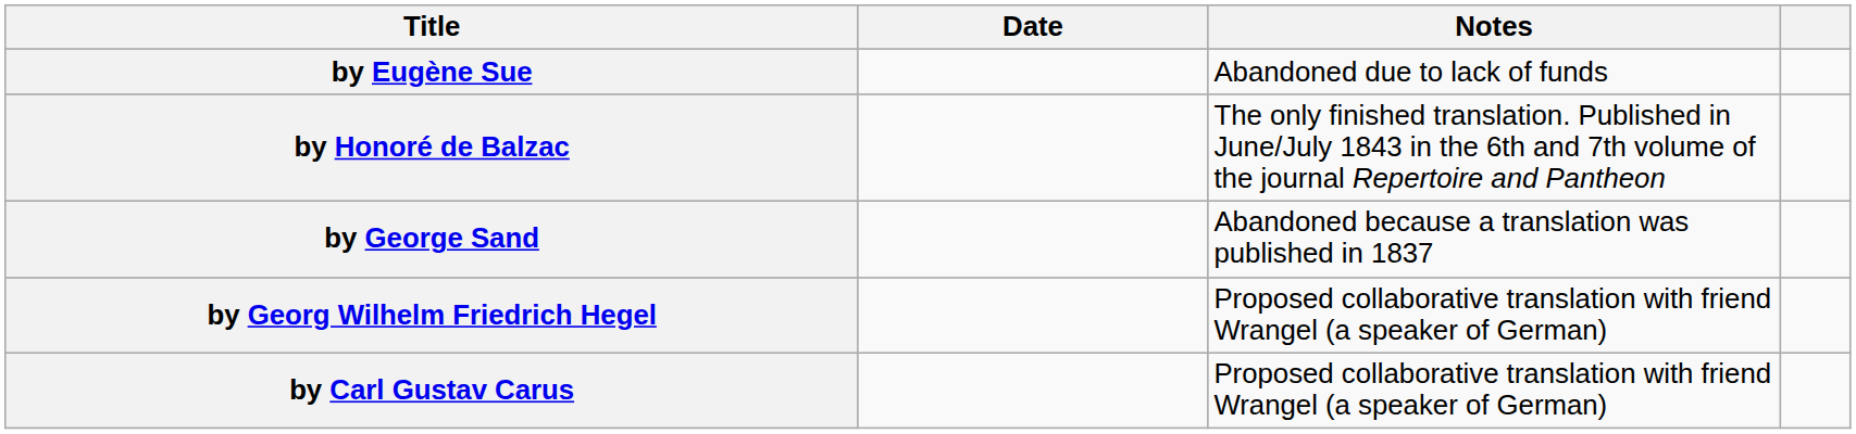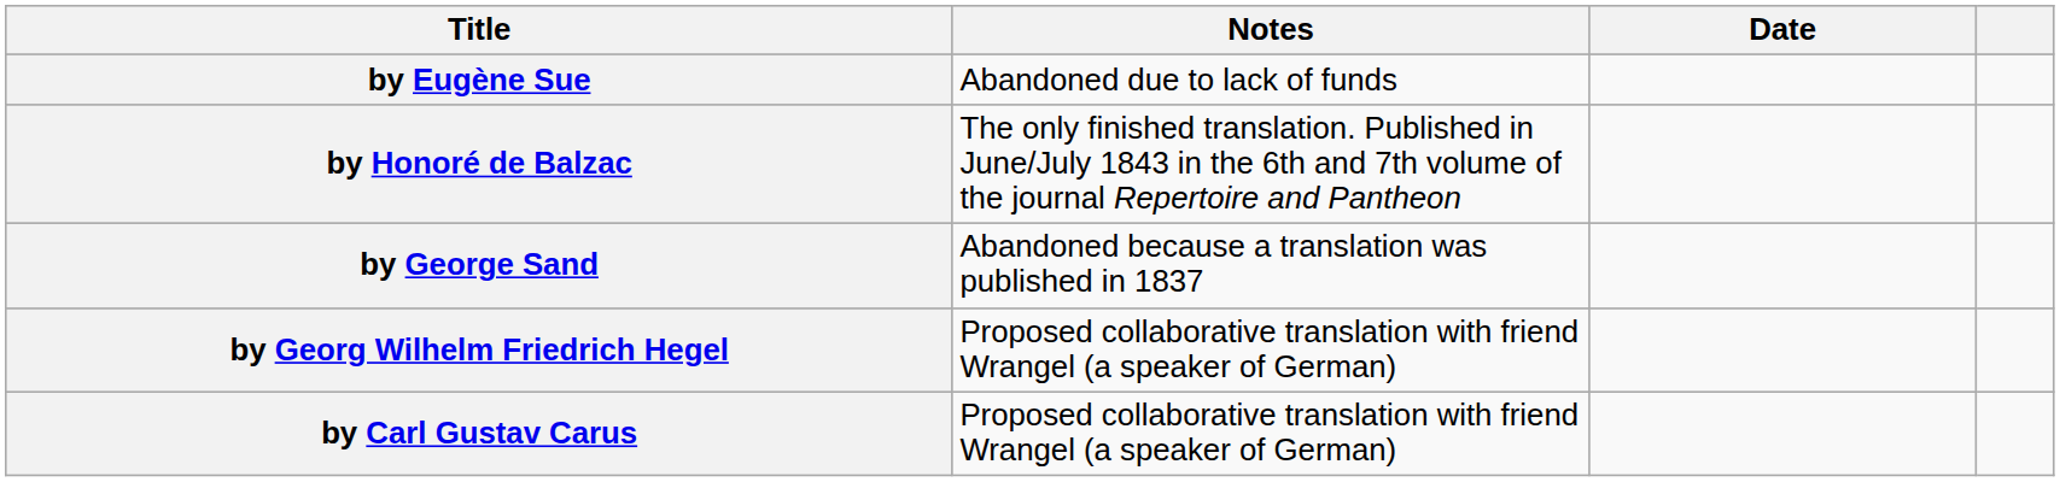columns swapped: Date <-> Notes
